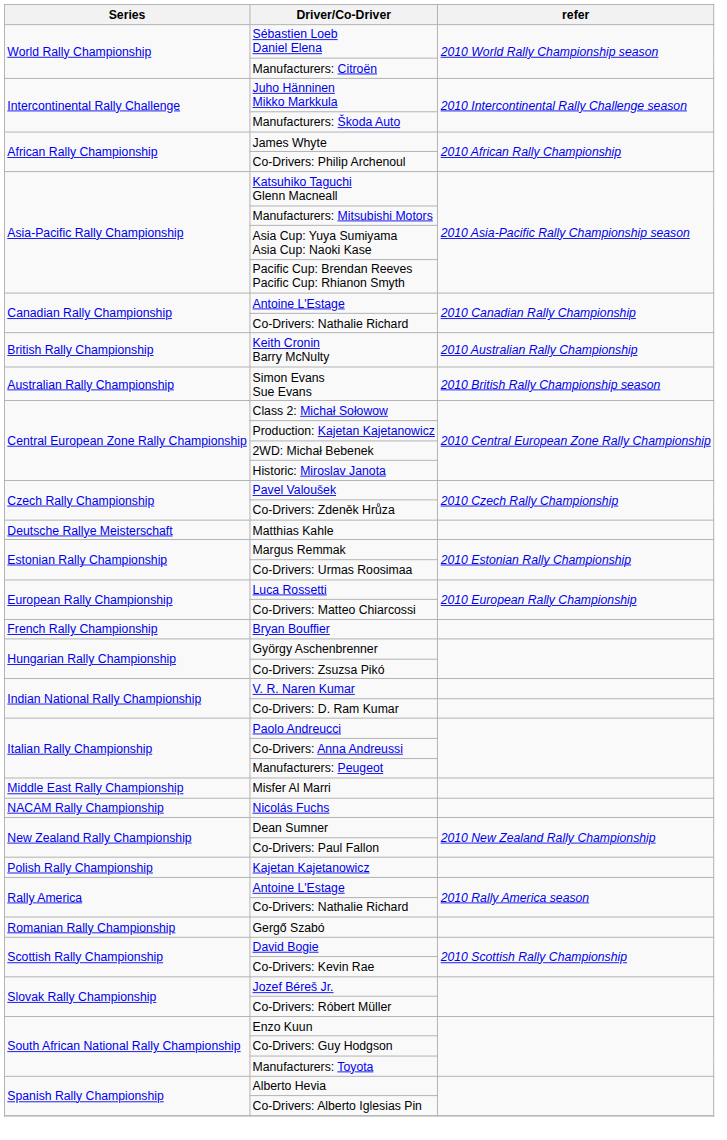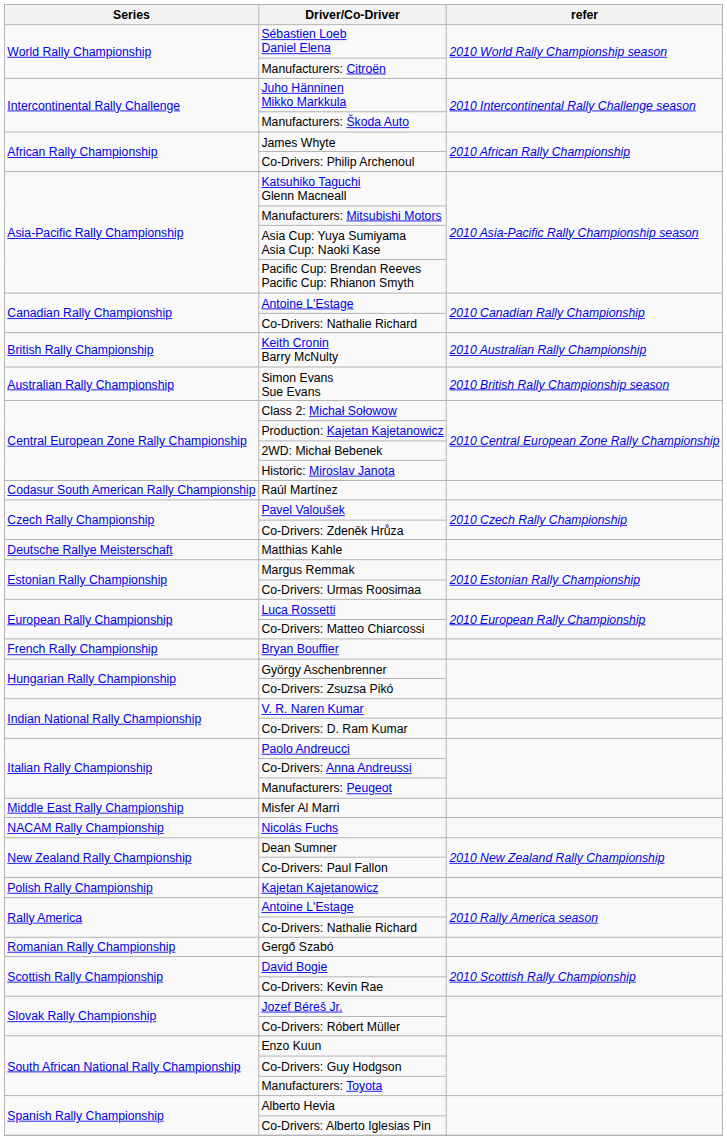+ row: Codasur South American Rally Championship | Raúl Martínez
